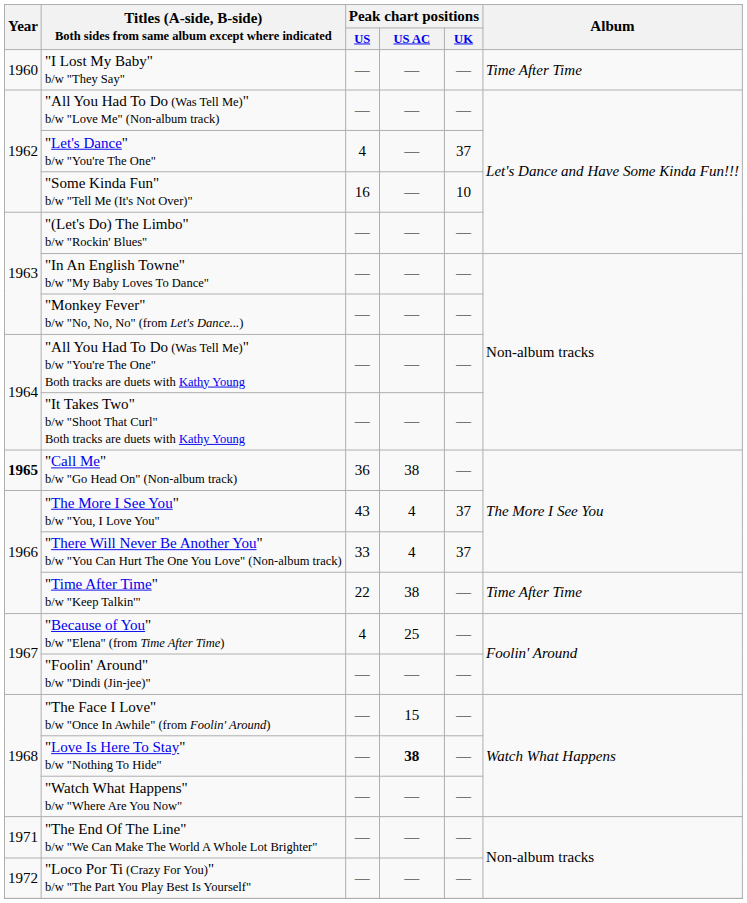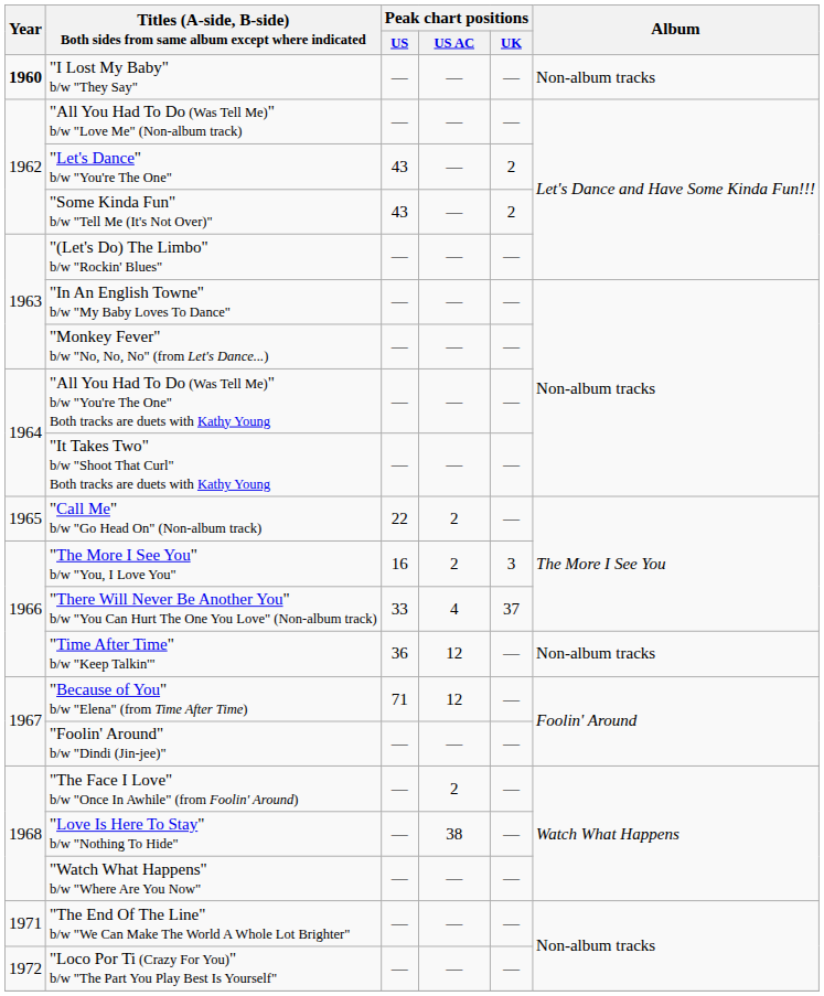"I Lost My Baby" b/w "They Say" | Year: normal -> bold
"I Lost My Baby" b/w "They Say" | Album: Time After Time -> Non-album tracks
"Let's Dance" b/w "You're The One" | Peak chart positions / US: 4 -> 43
"Let's Dance" b/w "You're The One" | Peak chart positions / UK: 37 -> 2
"Some Kinda Fun" b/w "Tell Me (It's Not Over)" | Peak chart positions / US: 16 -> 43
"Some Kinda Fun" b/w "Tell Me (It's Not Over)" | Peak chart positions / UK: 10 -> 2
"Call Me" b/w "Go Head On" (Non-album track) | Year: bold -> normal
"Call Me" b/w "Go Head On" (Non-album track) | Peak chart positions / US: 36 -> 22
"Call Me" b/w "Go Head On" (Non-album track) | Peak chart positions / US AC: 38 -> 2
"The More I See You" b/w "You, I Love You" | Peak chart positions / US: 43 -> 16
"The More I See You" b/w "You, I Love You" | Peak chart positions / US AC: 4 -> 2
"The More I See You" b/w "You, I Love You" | Peak chart positions / UK: 37 -> 3
"Time After Time" b/w "Keep Talkin'" | Peak chart positions / US: 22 -> 36
"Time After Time" b/w "Keep Talkin'" | Peak chart positions / US AC: 38 -> 12
"Time After Time" b/w "Keep Talkin'" | Album: Time After Time -> Non-album tracks
"Because of You" b/w "Elena" (from Time After Time) | Peak chart positions / US: 4 -> 71
"Because of You" b/w "Elena" (from Time After Time) | Peak chart positions / US AC: 25 -> 12
"The Face I Love" b/w "Once In Awhile" (from Foolin' Around) | Peak chart positions / US AC: 15 -> 2
"Love Is Here To Stay" b/w "Nothing To Hide" | Peak chart positions / US AC: bold -> normal
